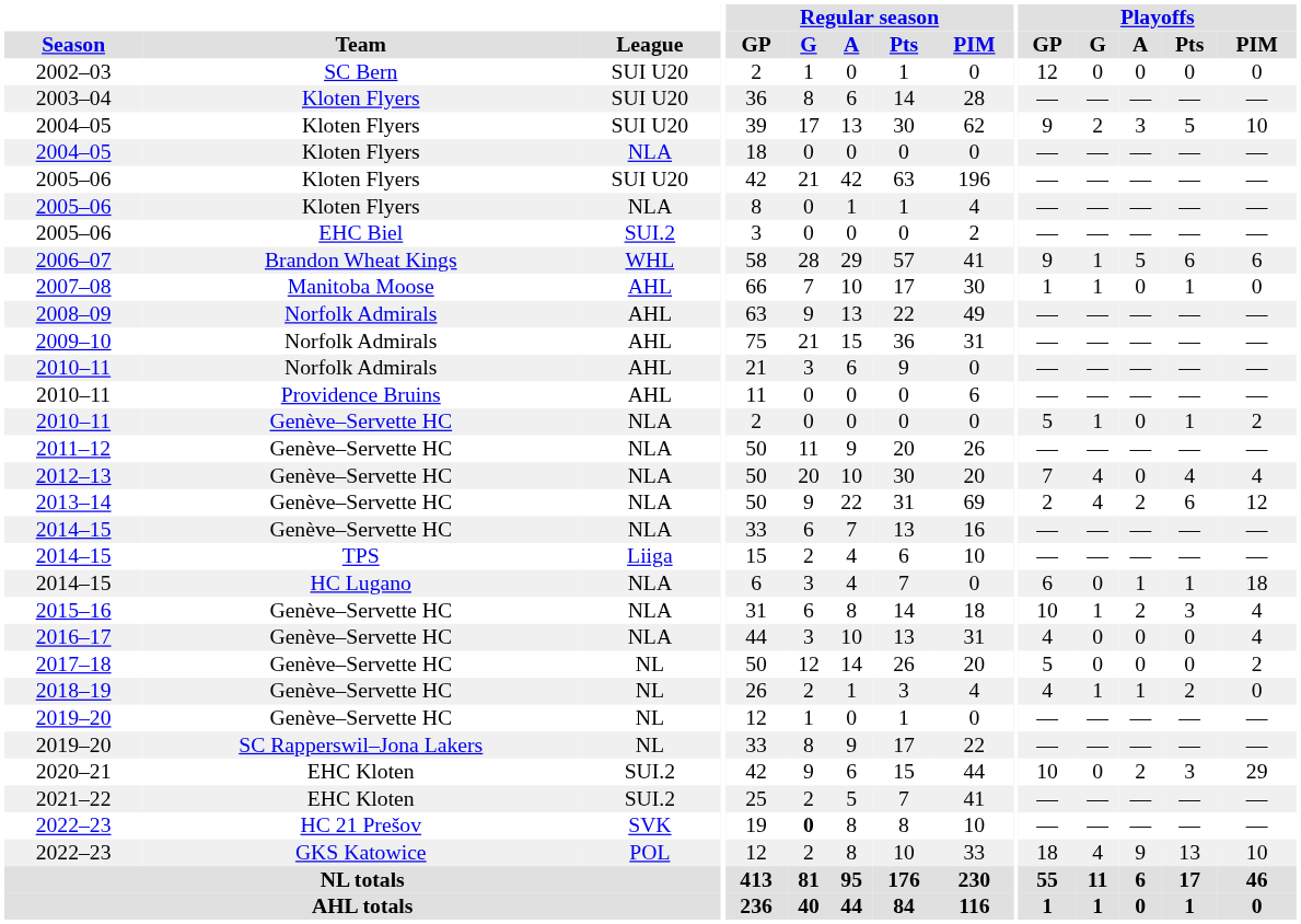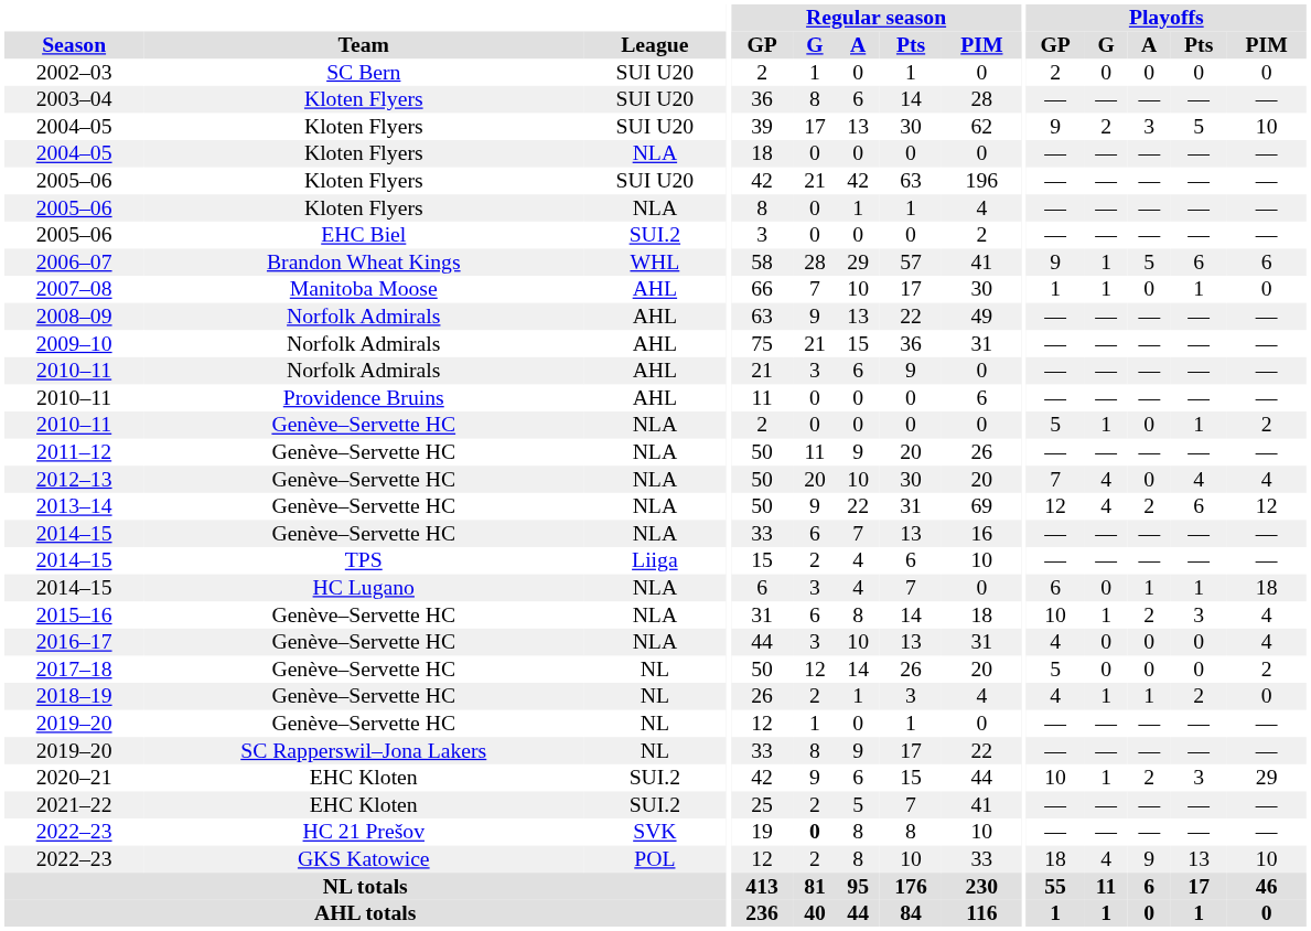2002–03 | Playoffs / GP: 12 -> 2
2013–14 | Playoffs / GP: 2 -> 12
2020–21 | Playoffs / G: 0 -> 1
